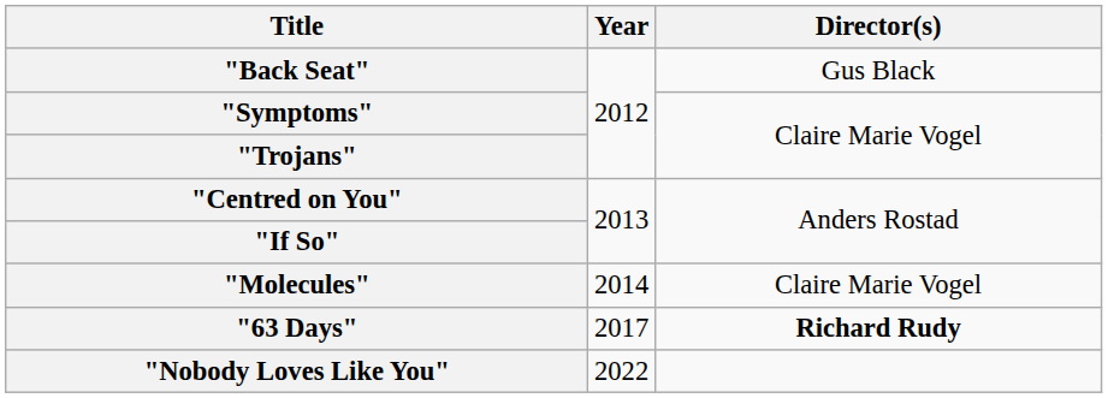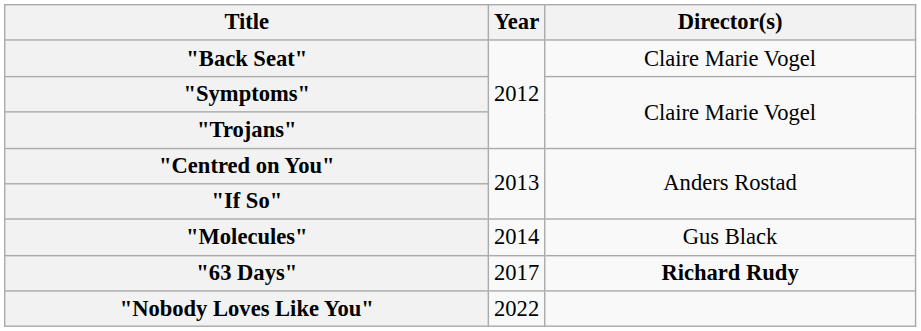"Back Seat" | Director(s): Gus Black -> Claire Marie Vogel
"Molecules" | Director(s): Claire Marie Vogel -> Gus Black
